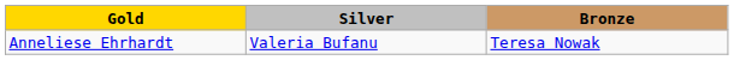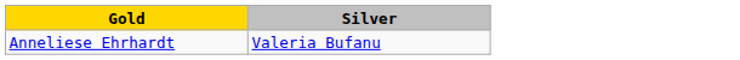- column: Bronze | Teresa Nowak
